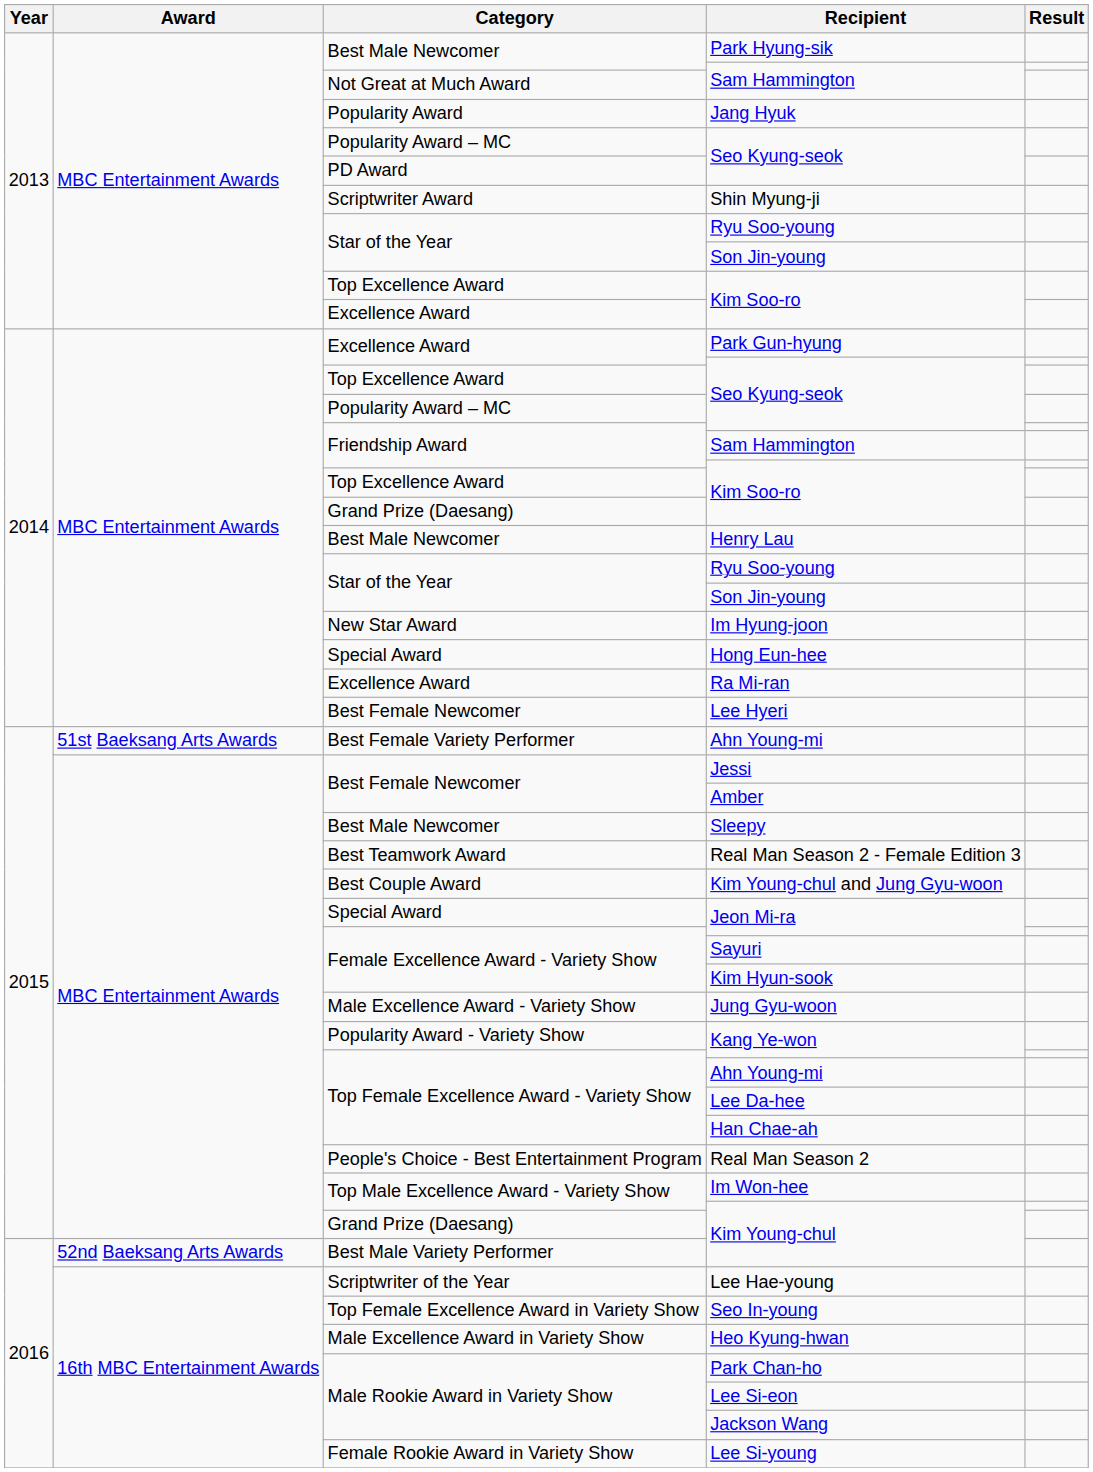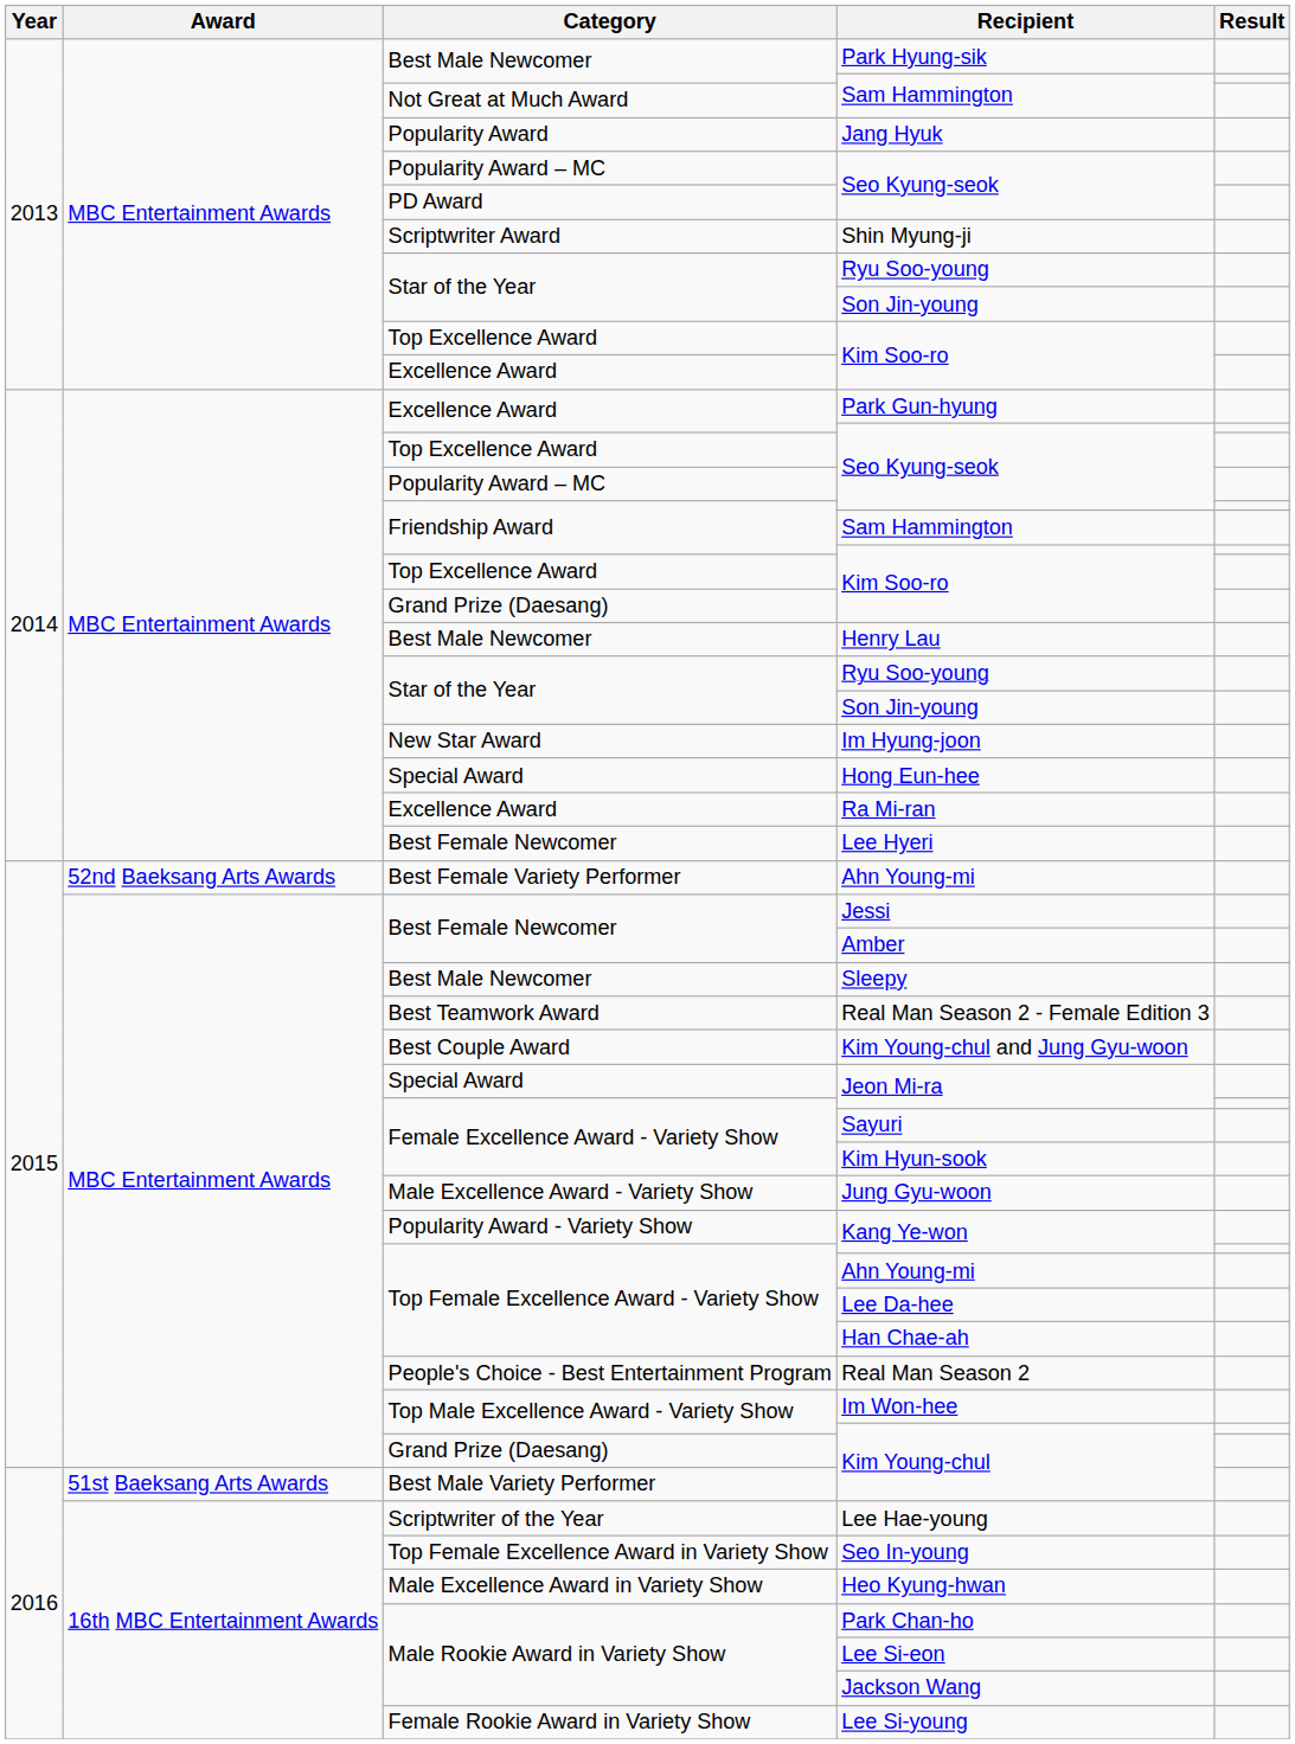Best Female Variety Performer / Ahn Young-mi | Award: 51st Baeksang Arts Awards -> 52nd Baeksang Arts Awards
Best Male Variety Performer / Kim Young-chul | Award: 52nd Baeksang Arts Awards -> 51st Baeksang Arts Awards
